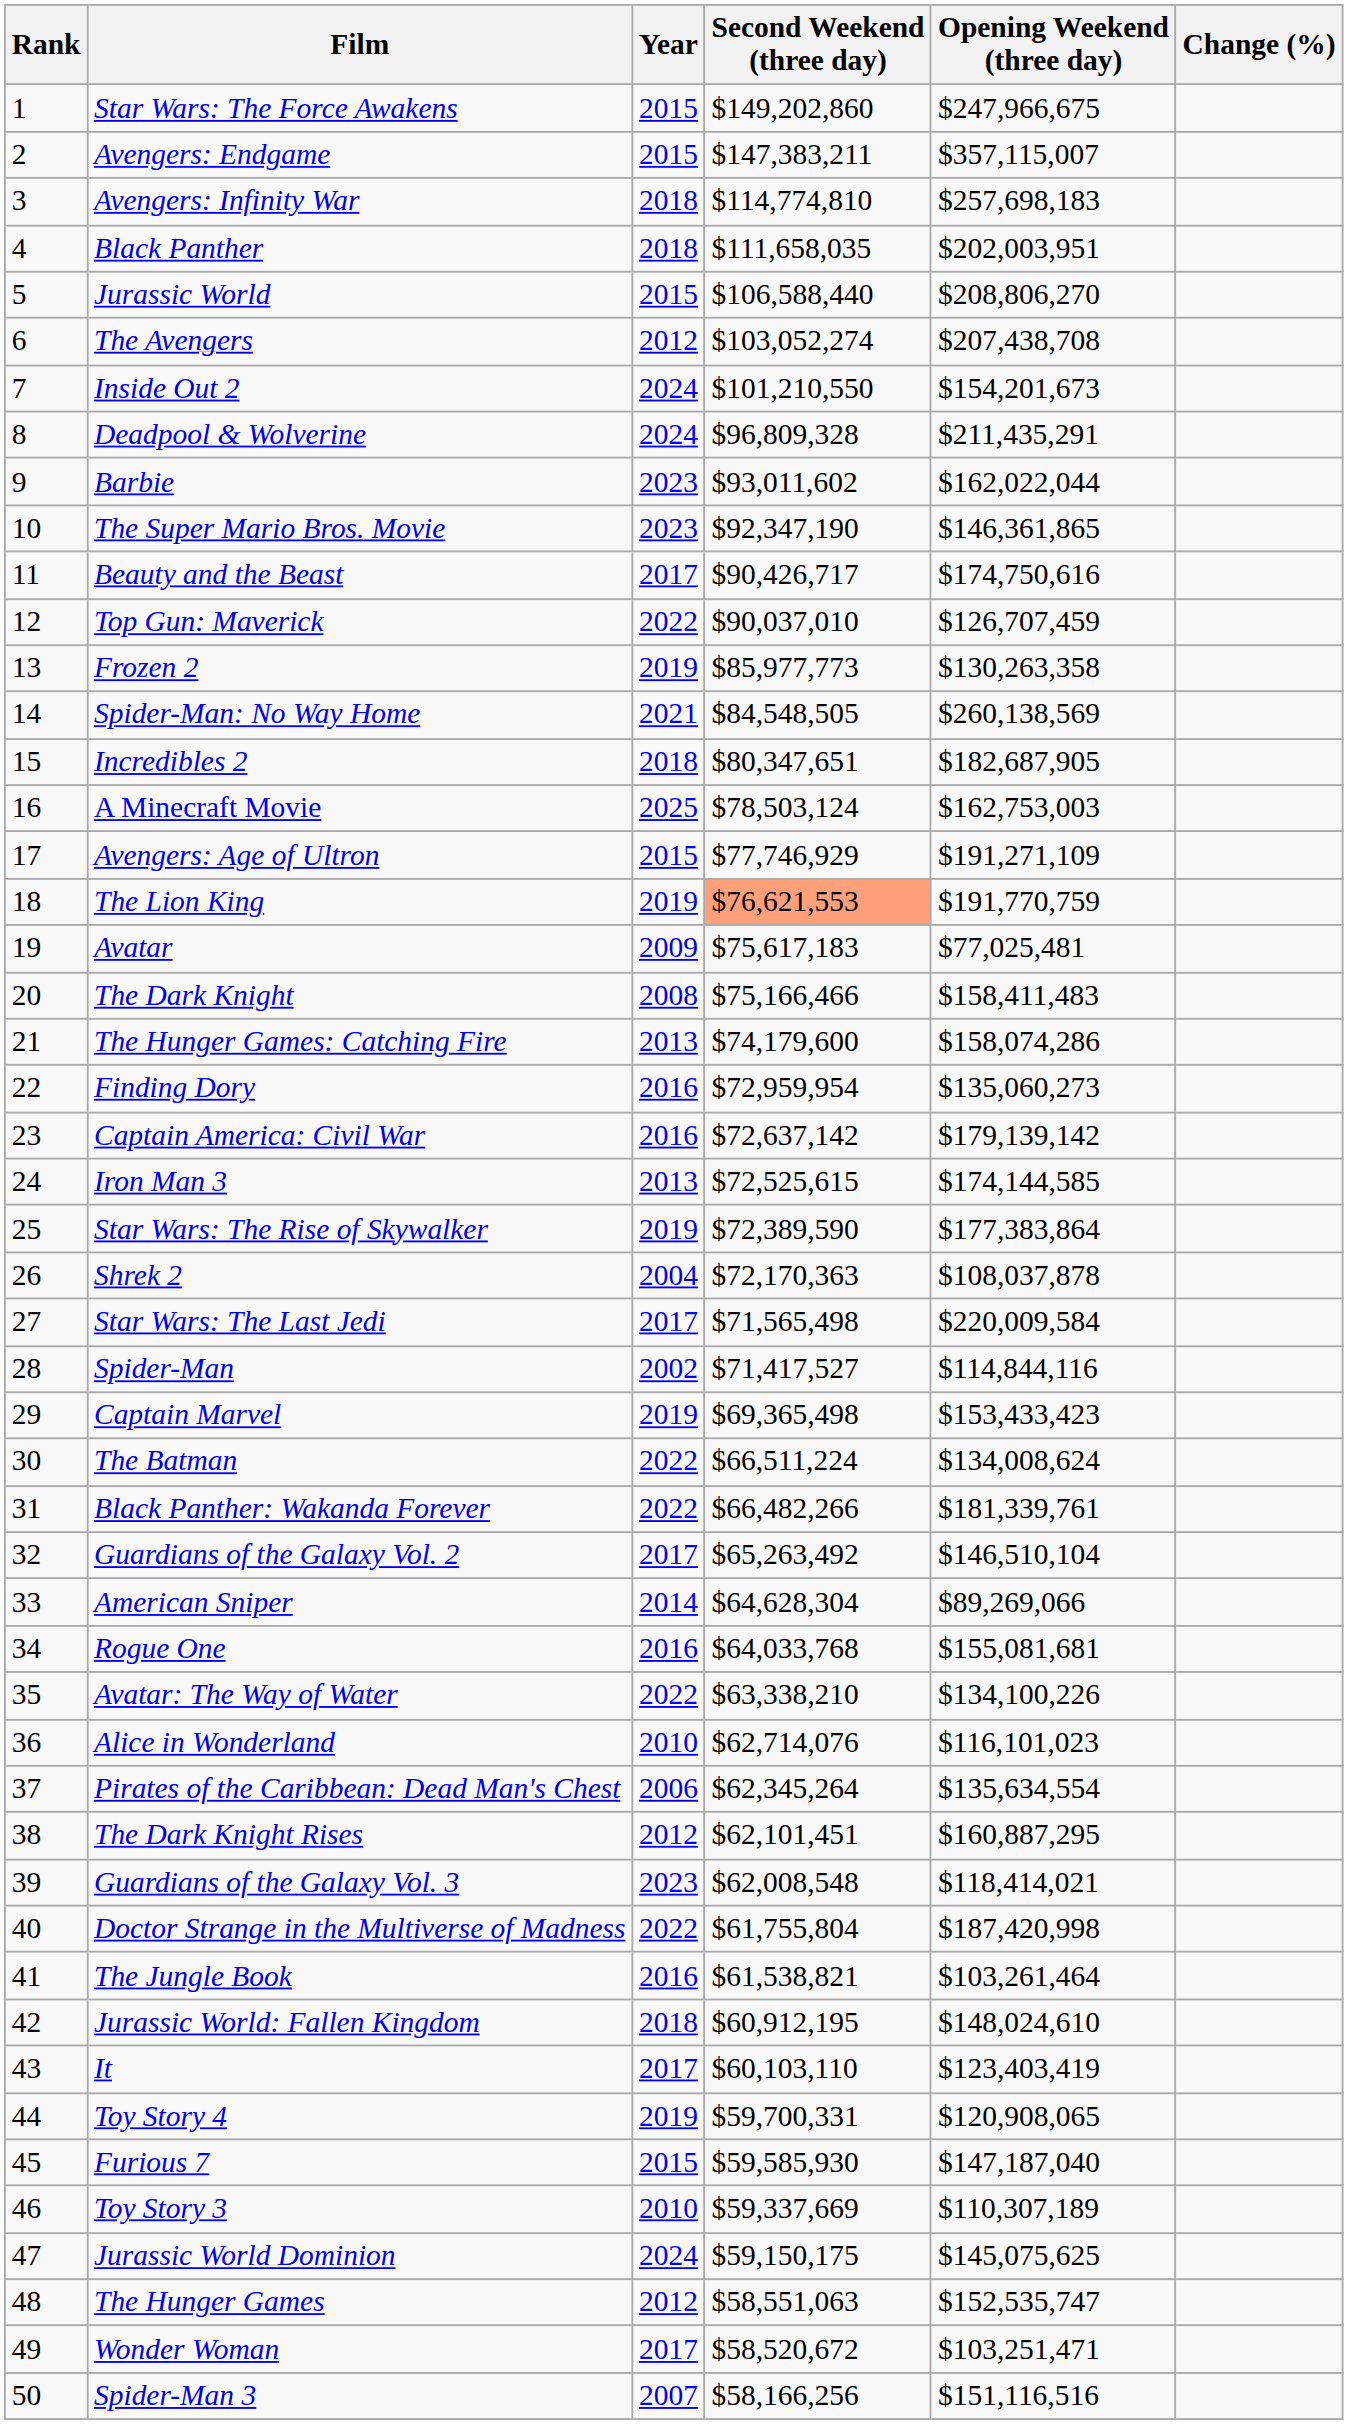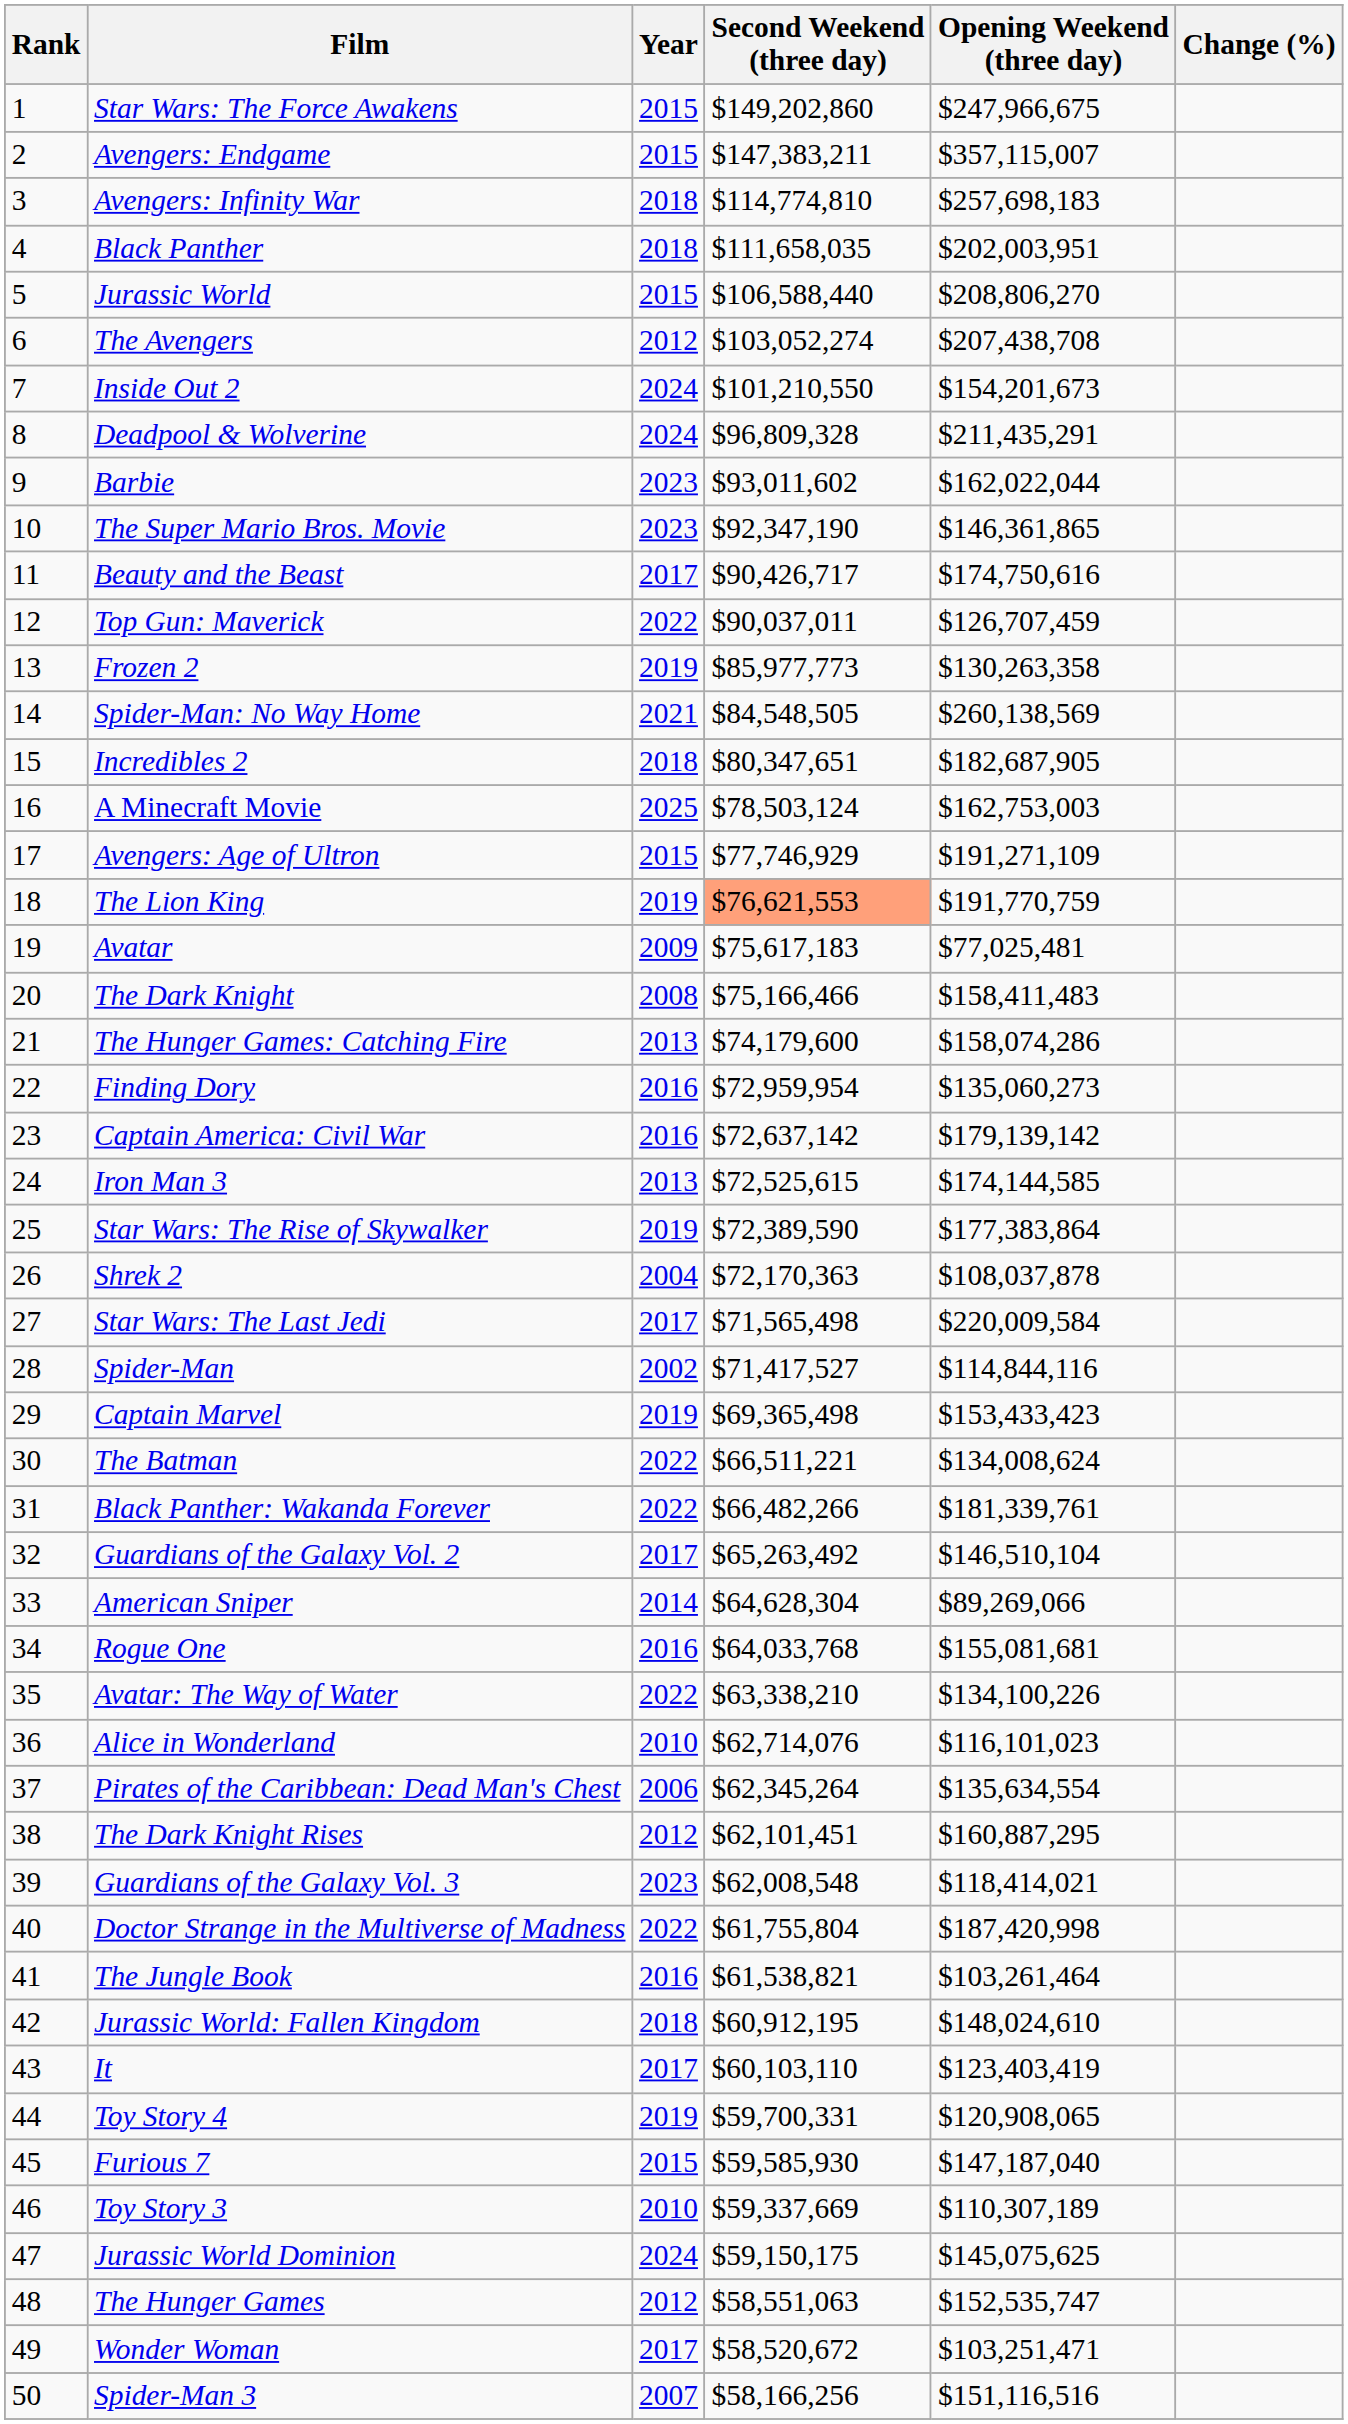Top Gun: Maverick | Second Weekend (three day): $90,037,010 -> $90,037,011
The Batman | Second Weekend (three day): $66,511,224 -> $66,511,221
